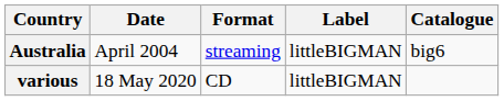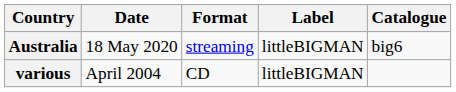Australia | Date: April 2004 -> 18 May 2020
various | Date: 18 May 2020 -> April 2004
